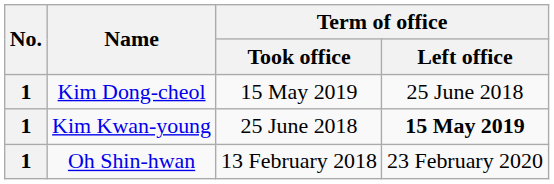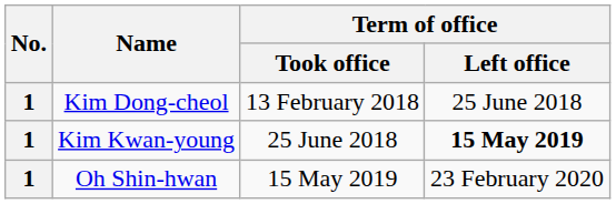Kim Dong-cheol | Term of office / Took office: 15 May 2019 -> 13 February 2018
Oh Shin-hwan | Term of office / Took office: 13 February 2018 -> 15 May 2019
